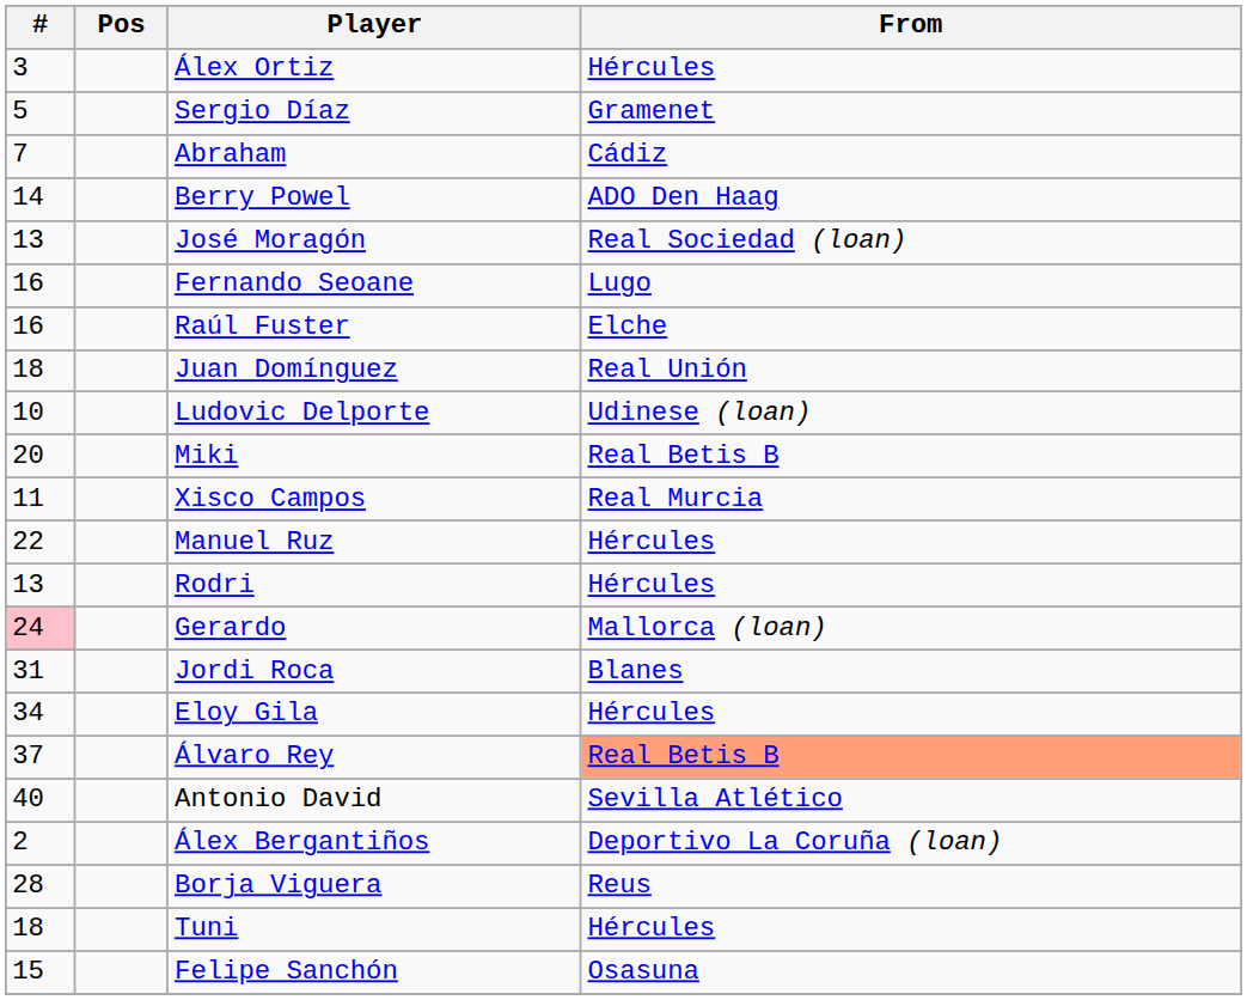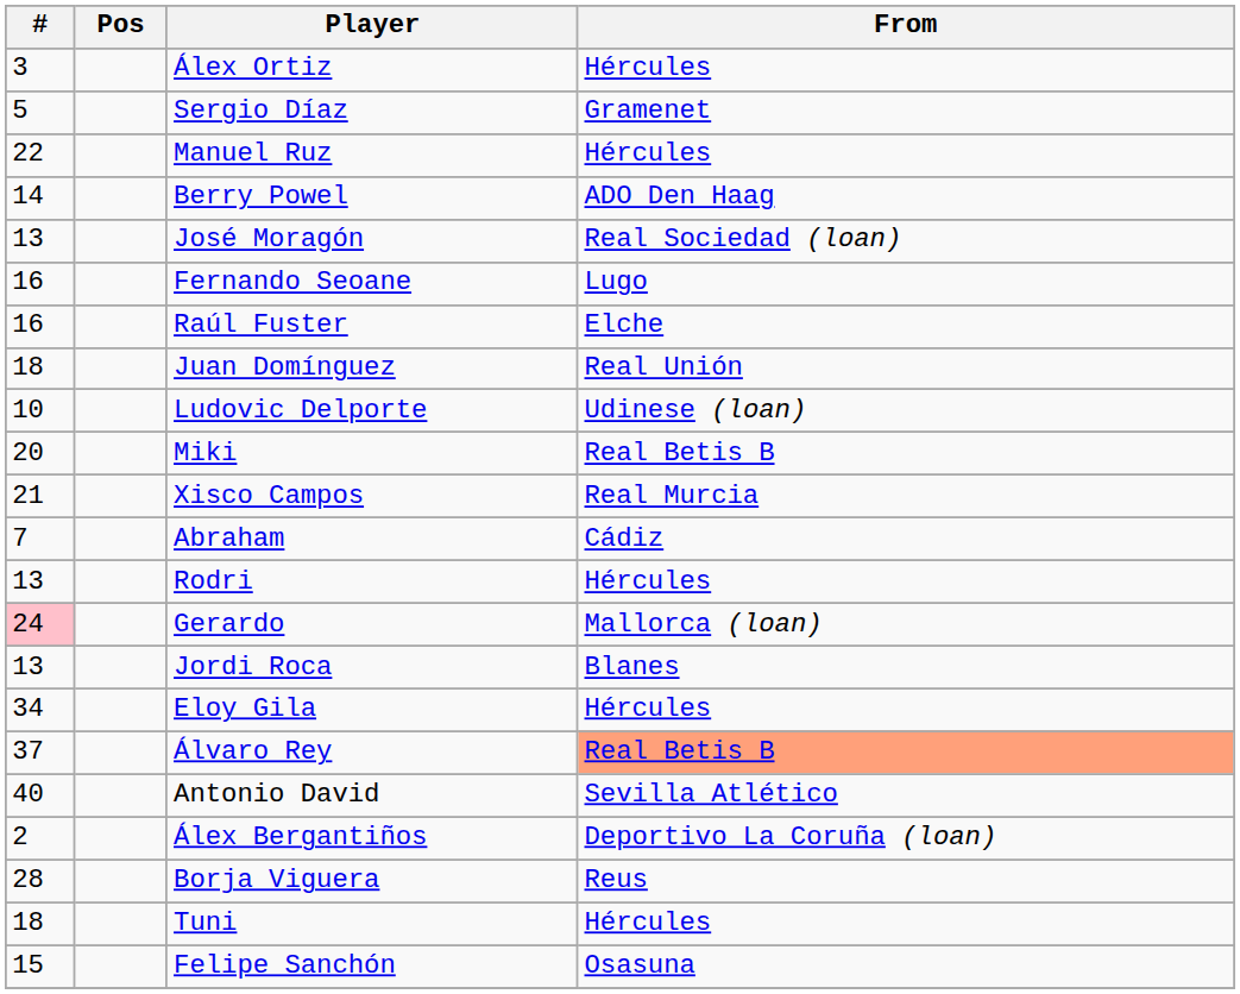rows swapped: Abraham <-> Manuel Ruz
Xisco Campos | #: 11 -> 21
Jordi Roca | #: 31 -> 13
